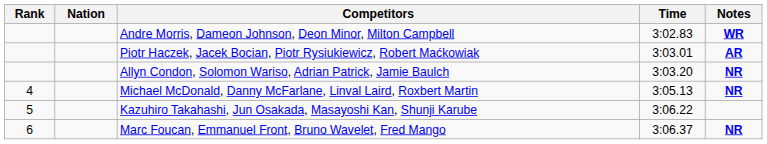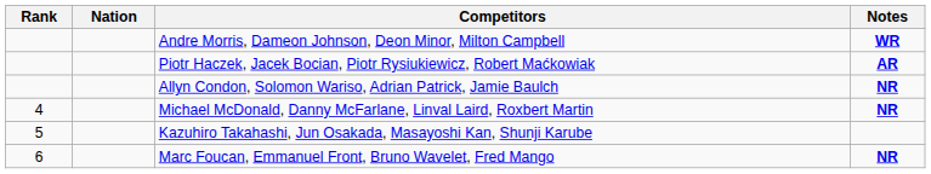- column: Time | 3:02.83 | 3:03.01 | 3:03.20 | 3:05.13 | 3:06.22 | 3:06.37
